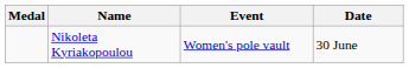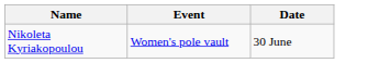- column: Medal
